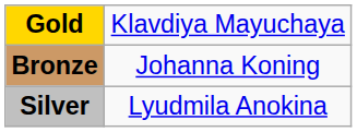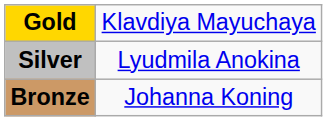rows swapped: Silver <-> Bronze
